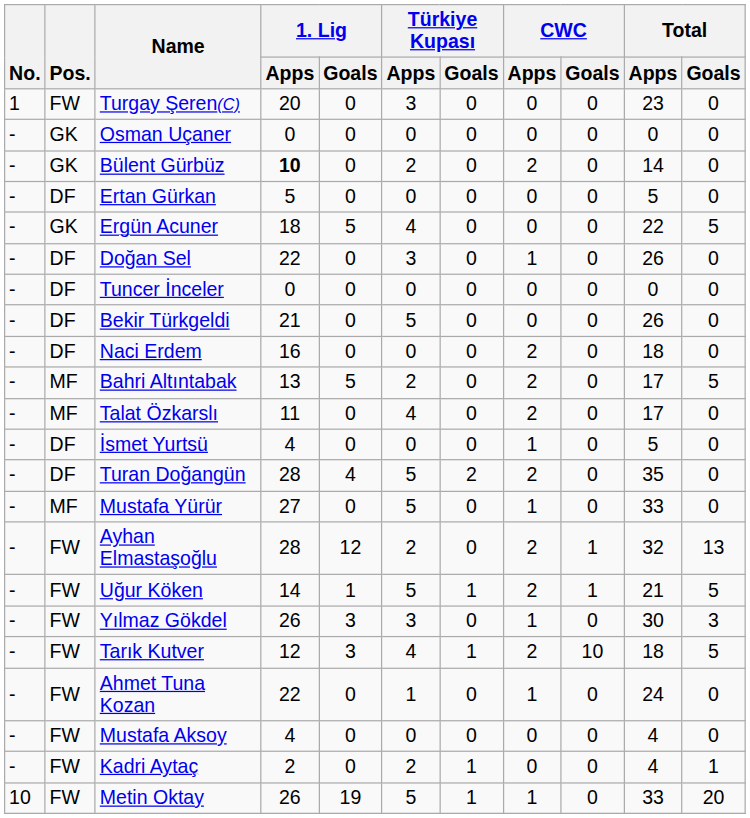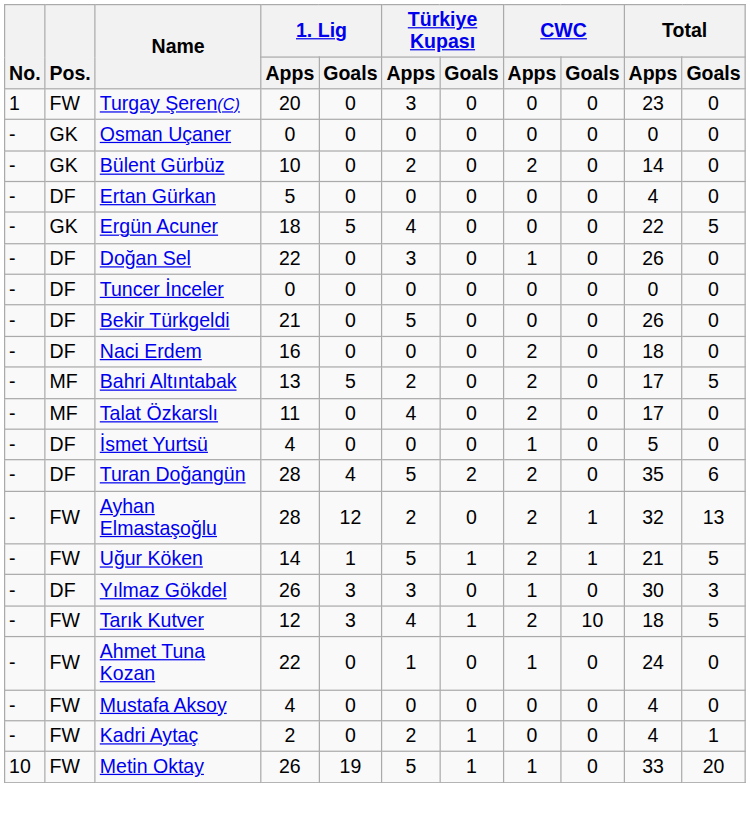Bülent Gürbüz | 1. Lig / Apps: bold -> normal
Ertan Gürkan | Total / Apps: 5 -> 4
Turan Doğangün | Total / Goals: 0 -> 6
- row: - | MF | Mustafa Yürür | 27 | 0 | 5 | 0 | 1 | 0 | 33 | 0
Yılmaz Gökdel | Pos.: FW -> DF
